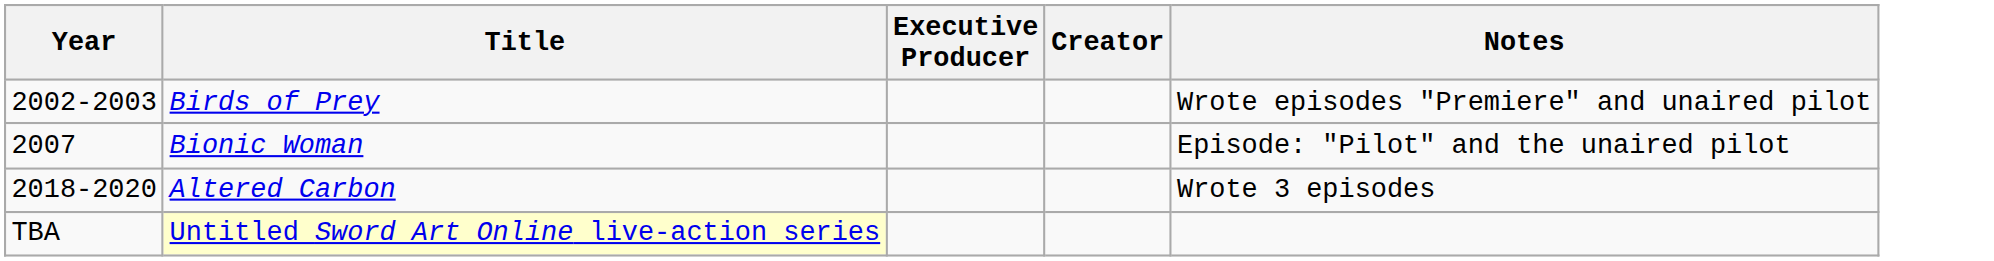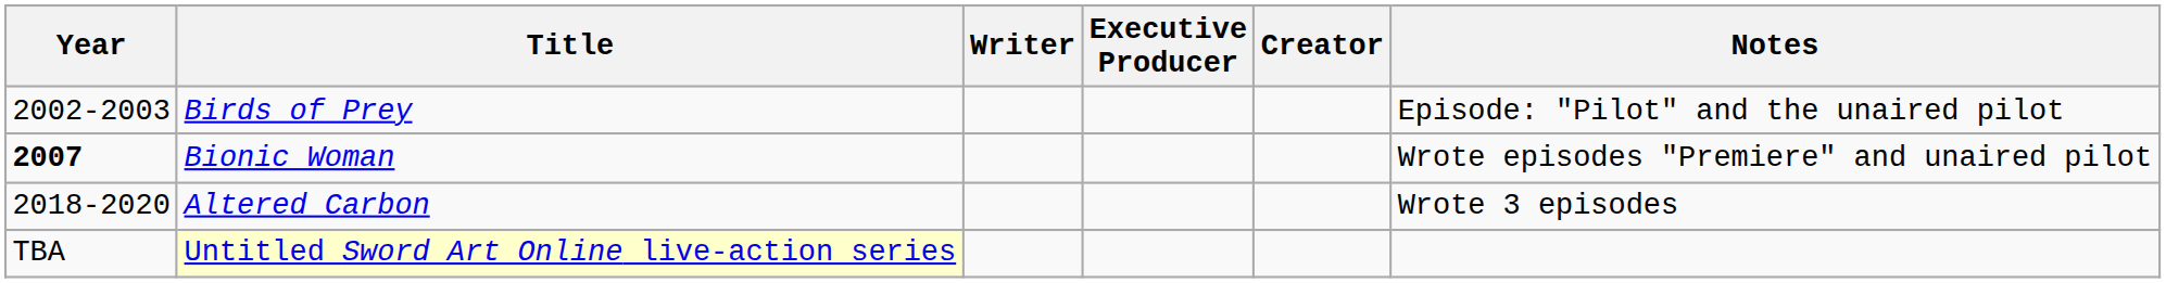+ column: Writer
Birds of Prey | Notes: Wrote episodes "Premiere" and unaired pilot -> Episode: "Pilot" and the unaired pilot
Bionic Woman | Year: normal -> bold
Bionic Woman | Notes: Episode: "Pilot" and the unaired pilot -> Wrote episodes "Premiere" and unaired pilot
